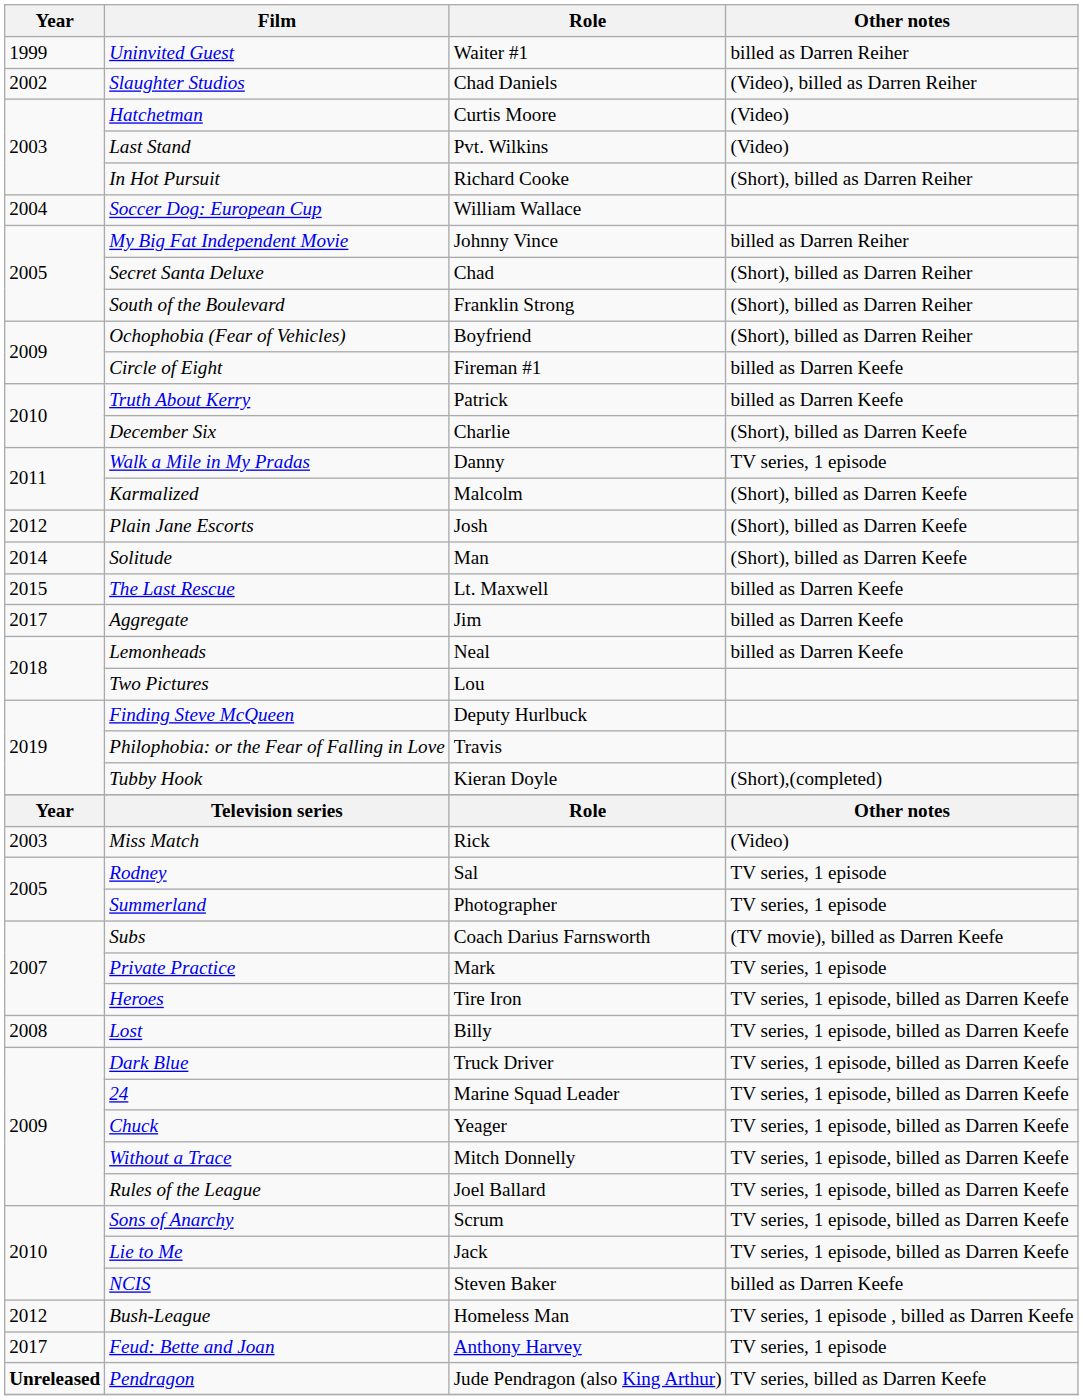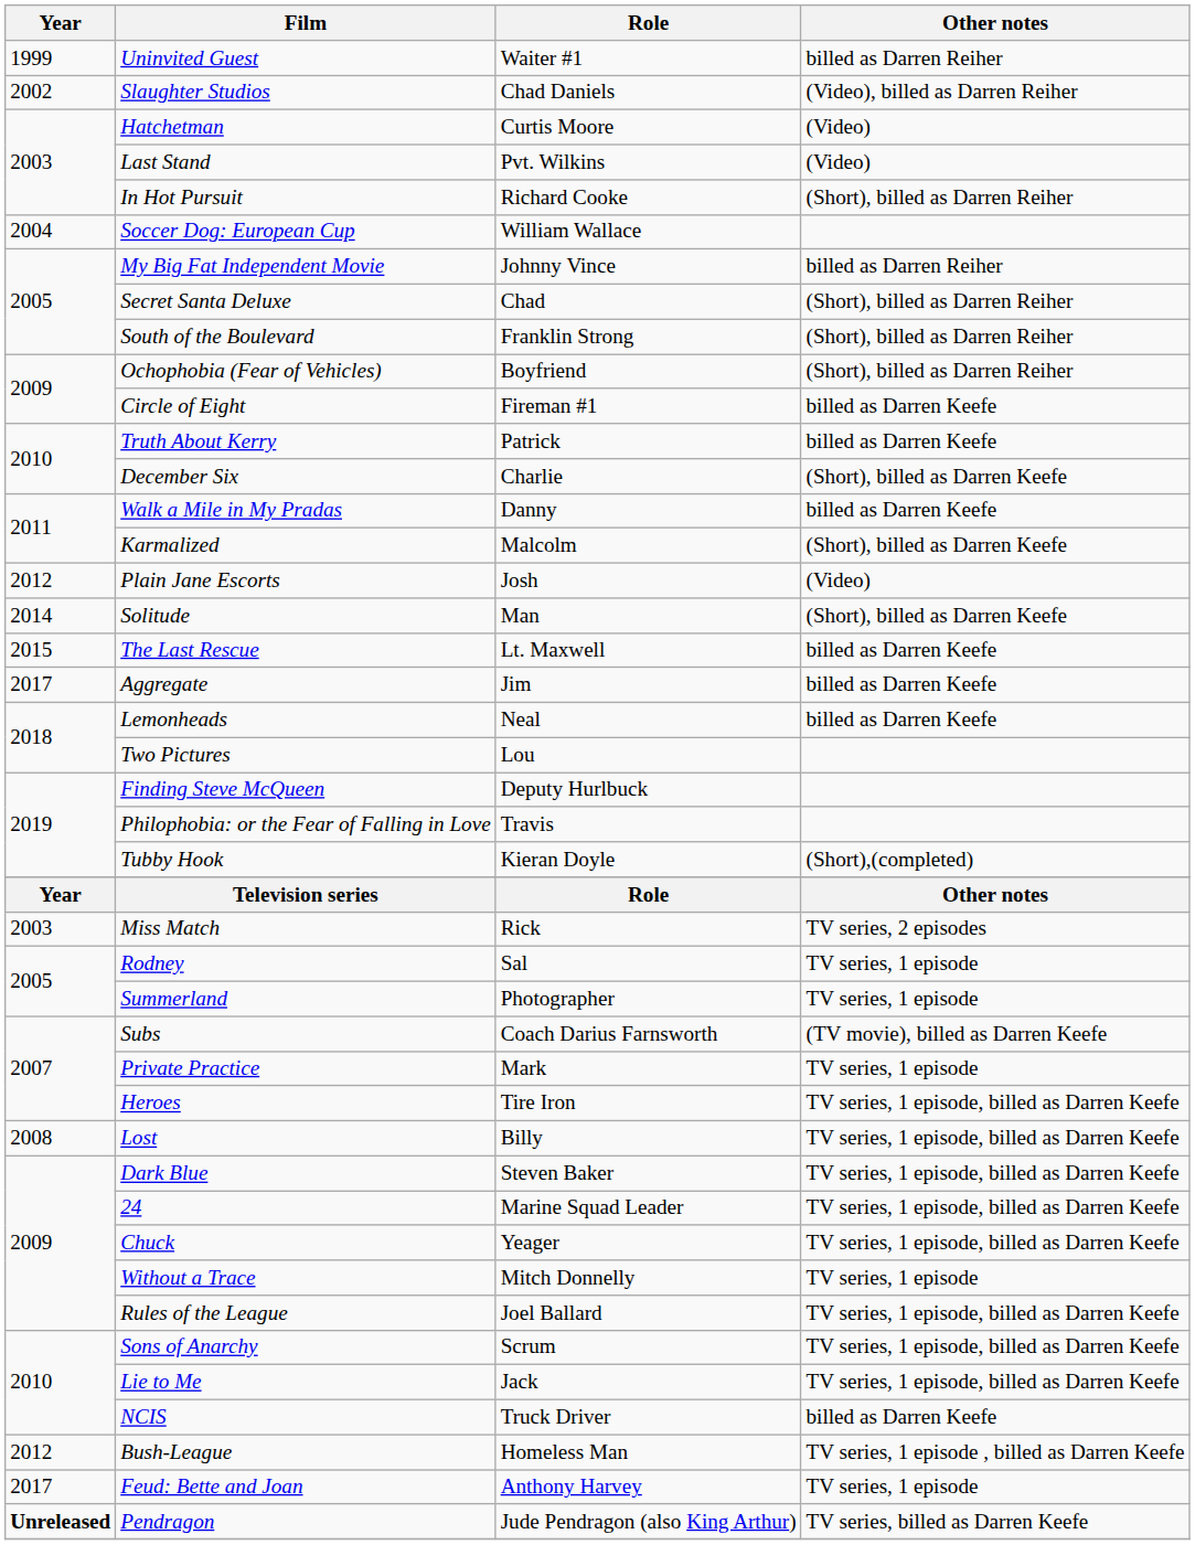Walk a Mile in My Pradas | Other notes: TV series, 1 episode -> billed as Darren Keefe
Plain Jane Escorts | Other notes: (Short), billed as Darren Keefe -> (Video)
Miss Match | Other notes: (Video) -> TV series, 2 episodes
Dark Blue | Role: Truck Driver -> Steven Baker
Without a Trace | Other notes: TV series, 1 episode, billed as Darren Keefe -> TV series, 1 episode
NCIS | Role: Steven Baker -> Truck Driver
